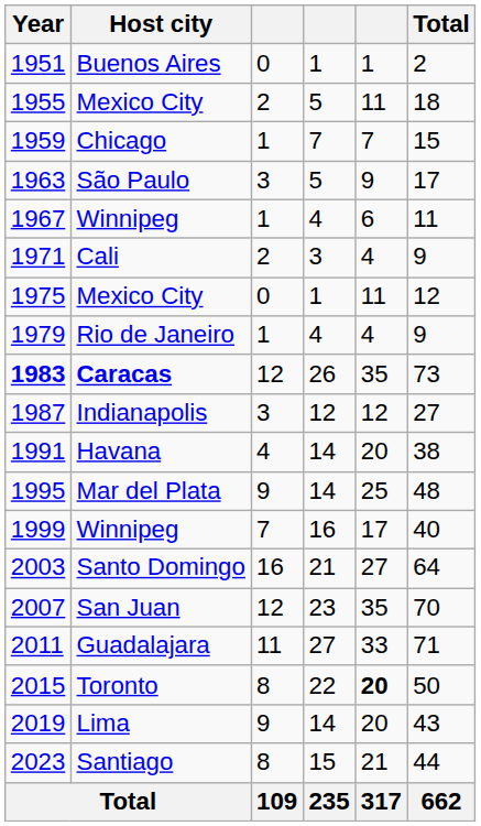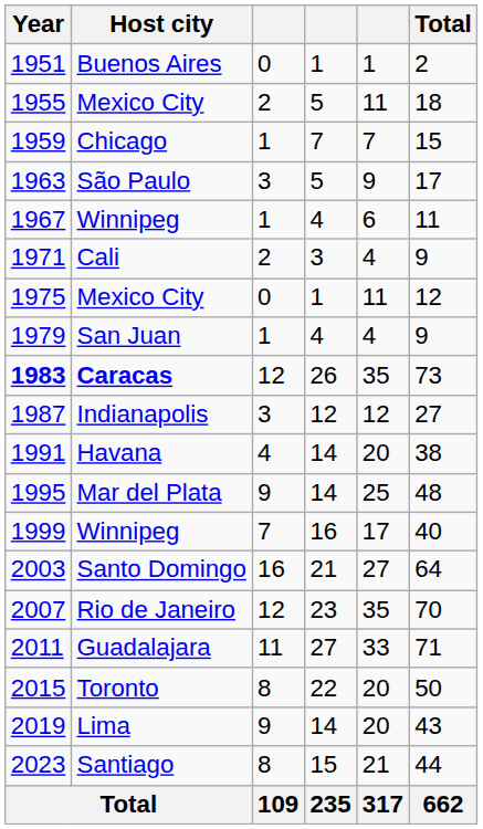1979 | Host city: Rio de Janeiro -> San Juan
2007 | Host city: San Juan -> Rio de Janeiro
2015 | column 5: bold -> normal
